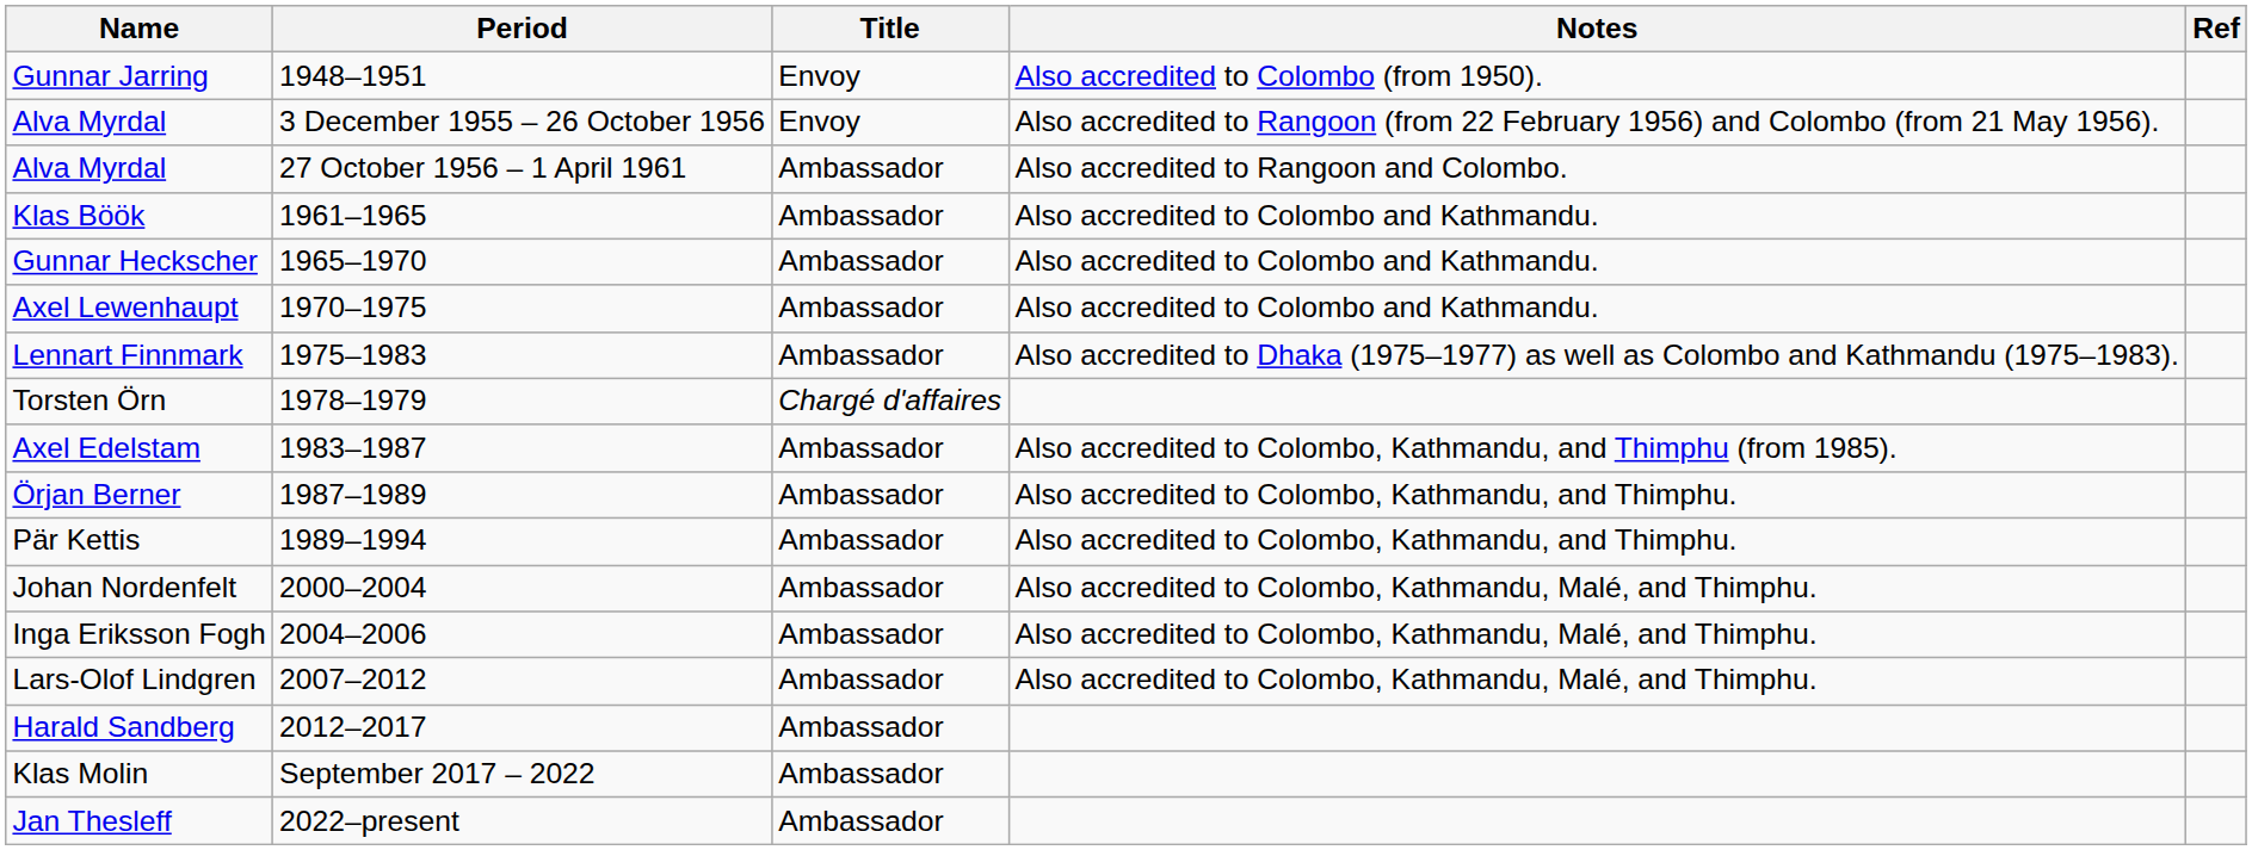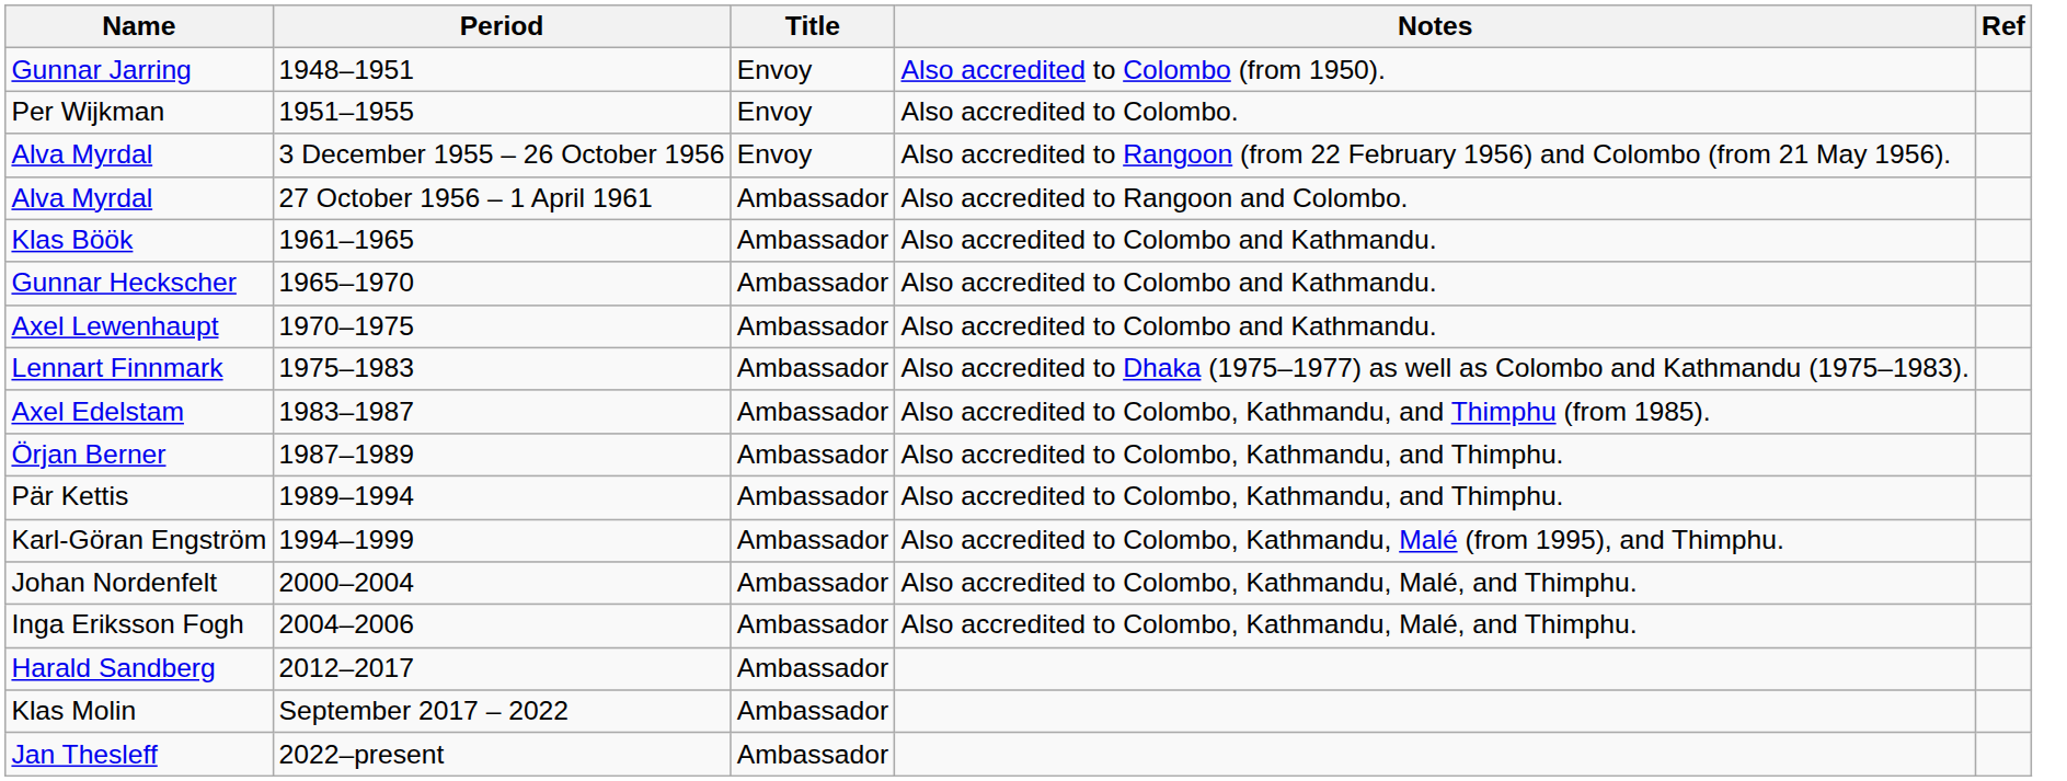+ row: Per Wijkman | 1951–1955 | Envoy | Also accredited to Colombo.
- row: Torsten Örn | 1978–1979 | Chargé d'affaires
+ row: Karl-Göran Engström | 1994–1999 | Ambassador | Also accredited to Colombo, Kathmandu, Malé (from 1995), and Thimphu.
- row: Lars-Olof Lindgren | 2007–2012 | Ambassador | Also accredited to Colombo, Kathmandu, Malé, and Thimphu.
